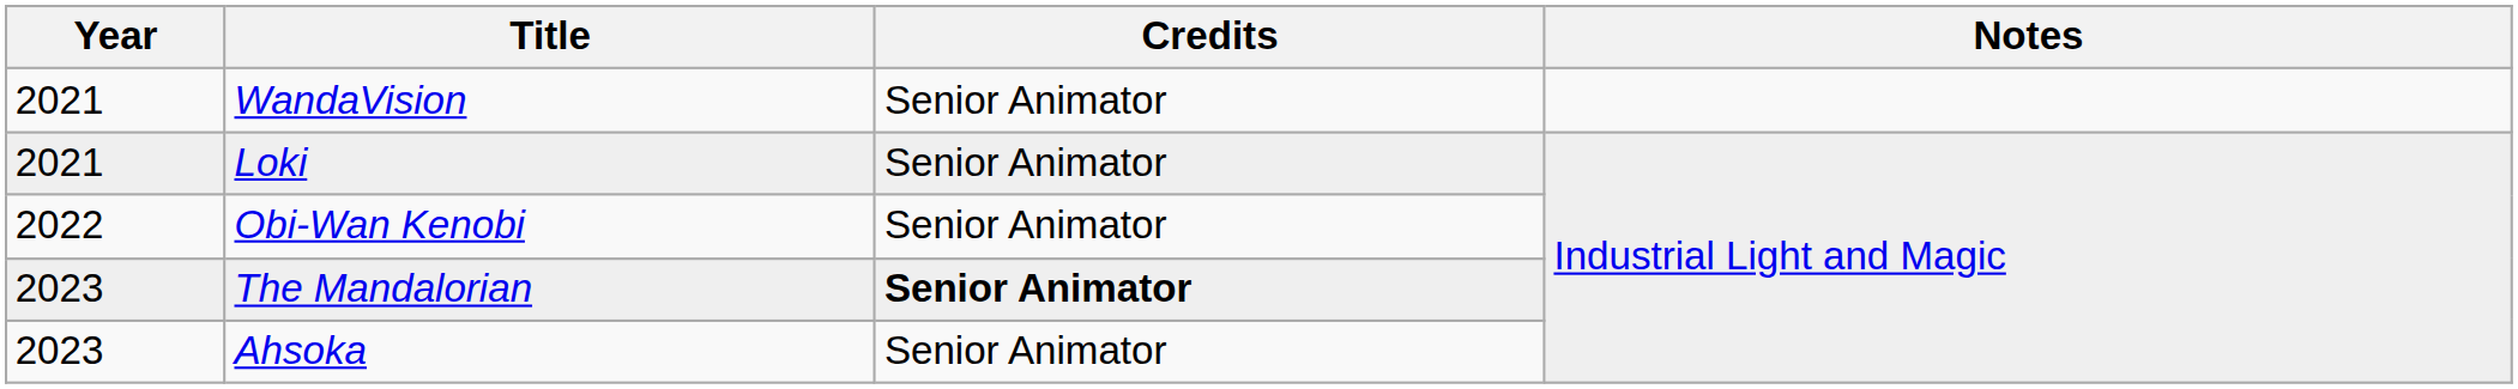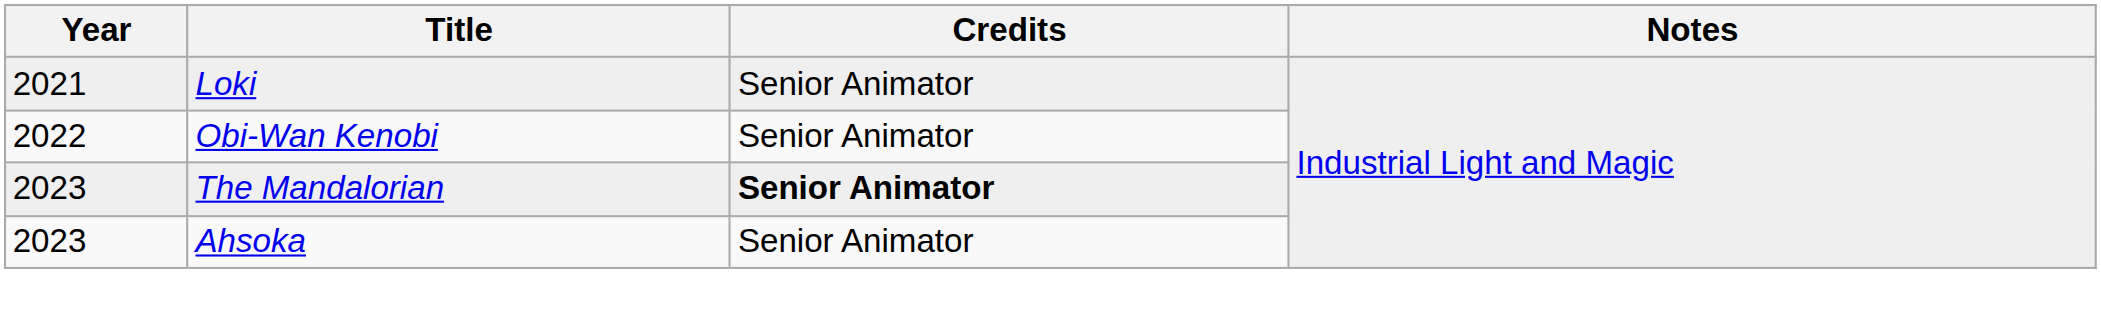- row: 2021 | WandaVision | Senior Animator
